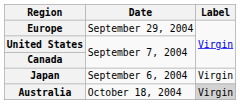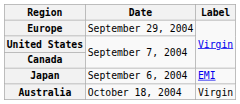Japan | Label: Virgin -> EMI
Australia | Label: lightgrey background -> no background
